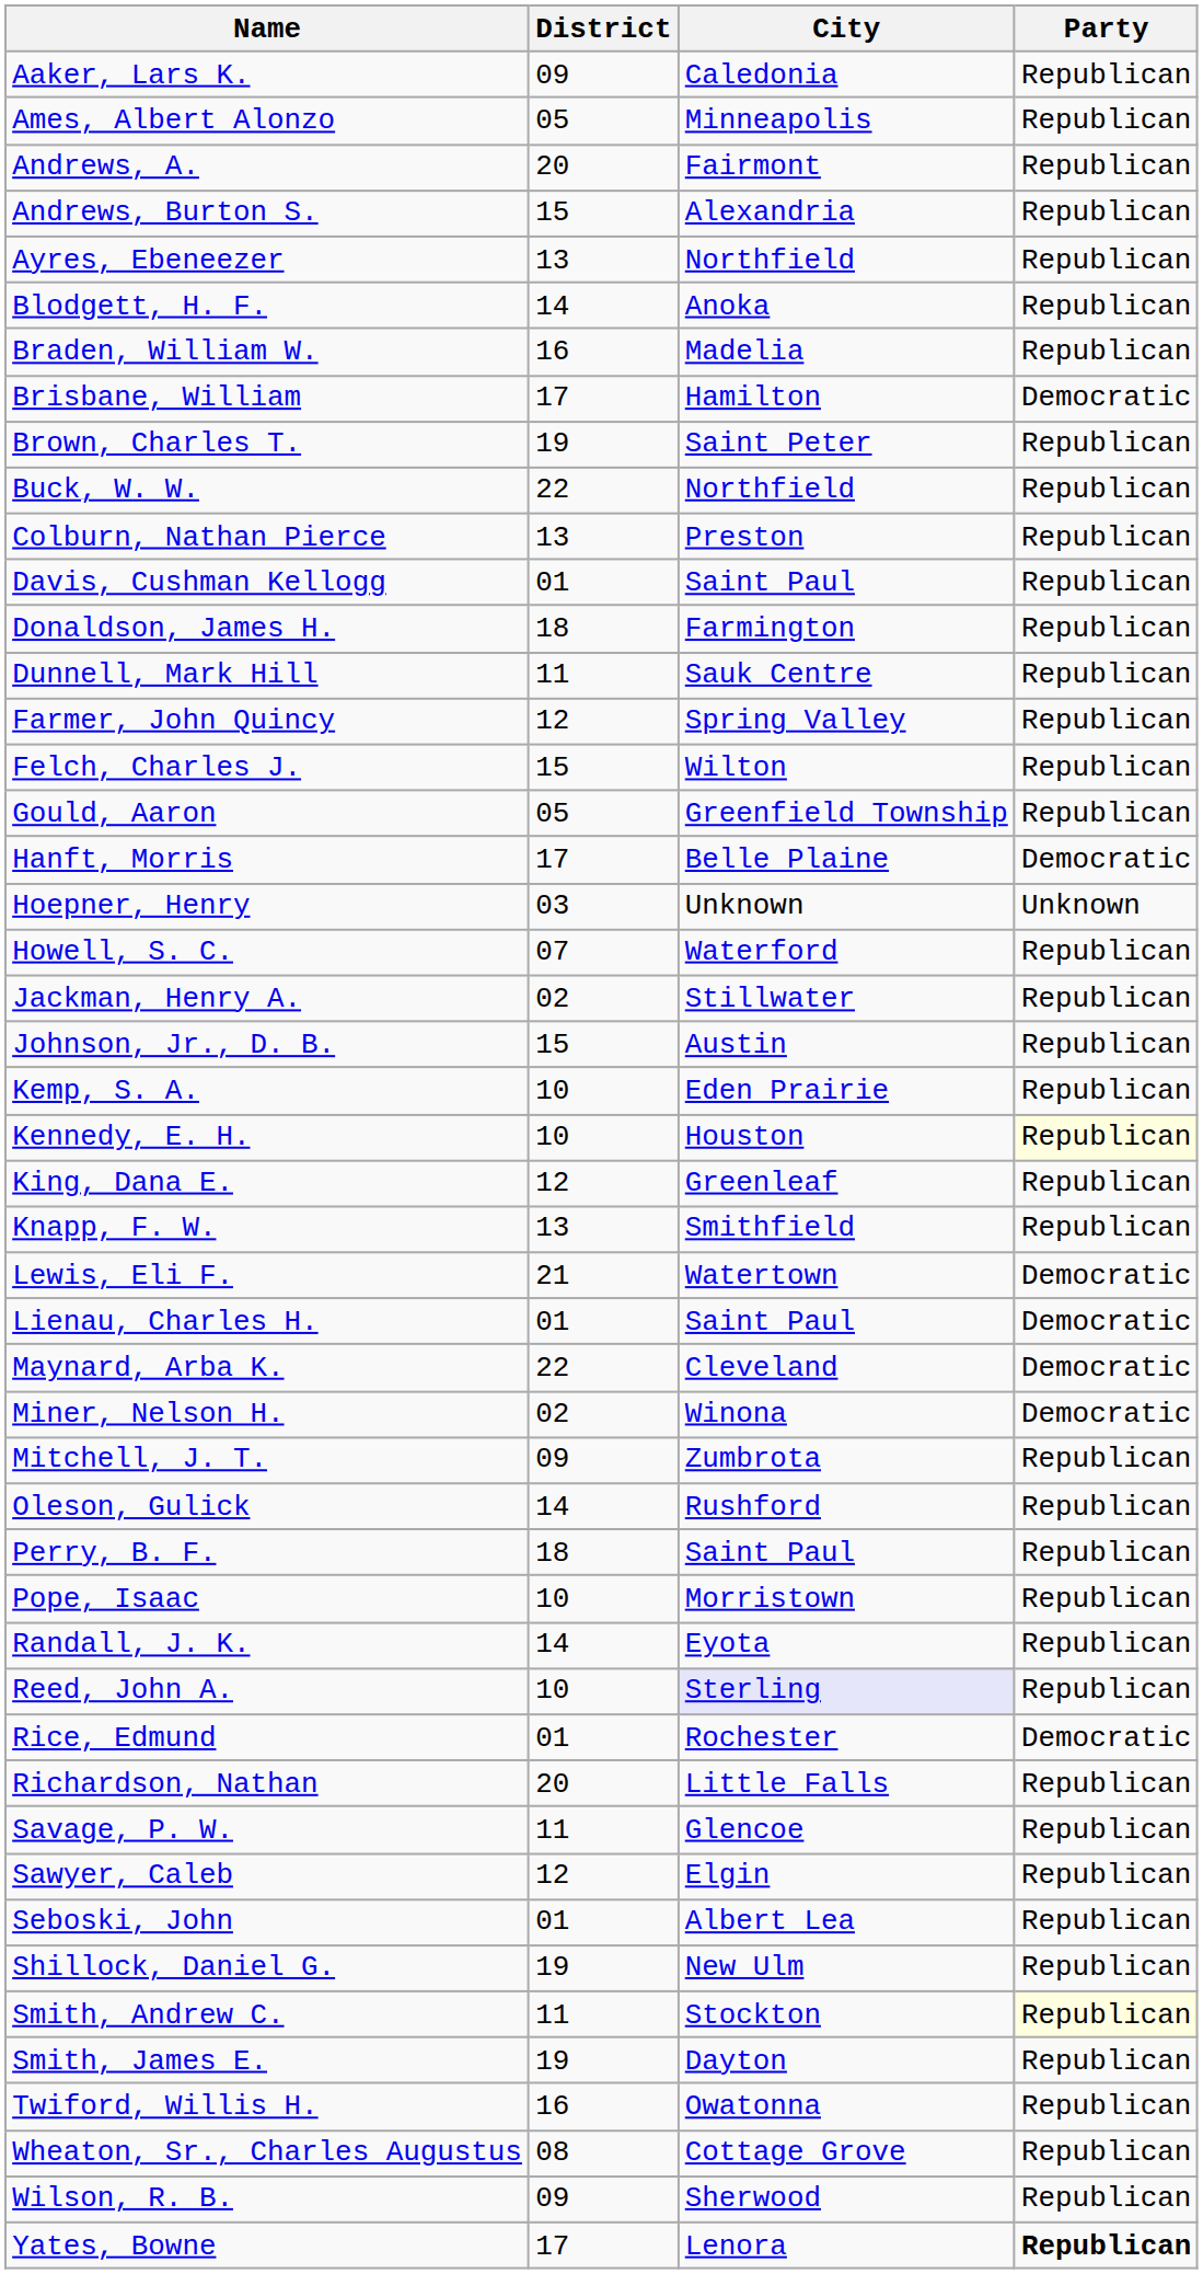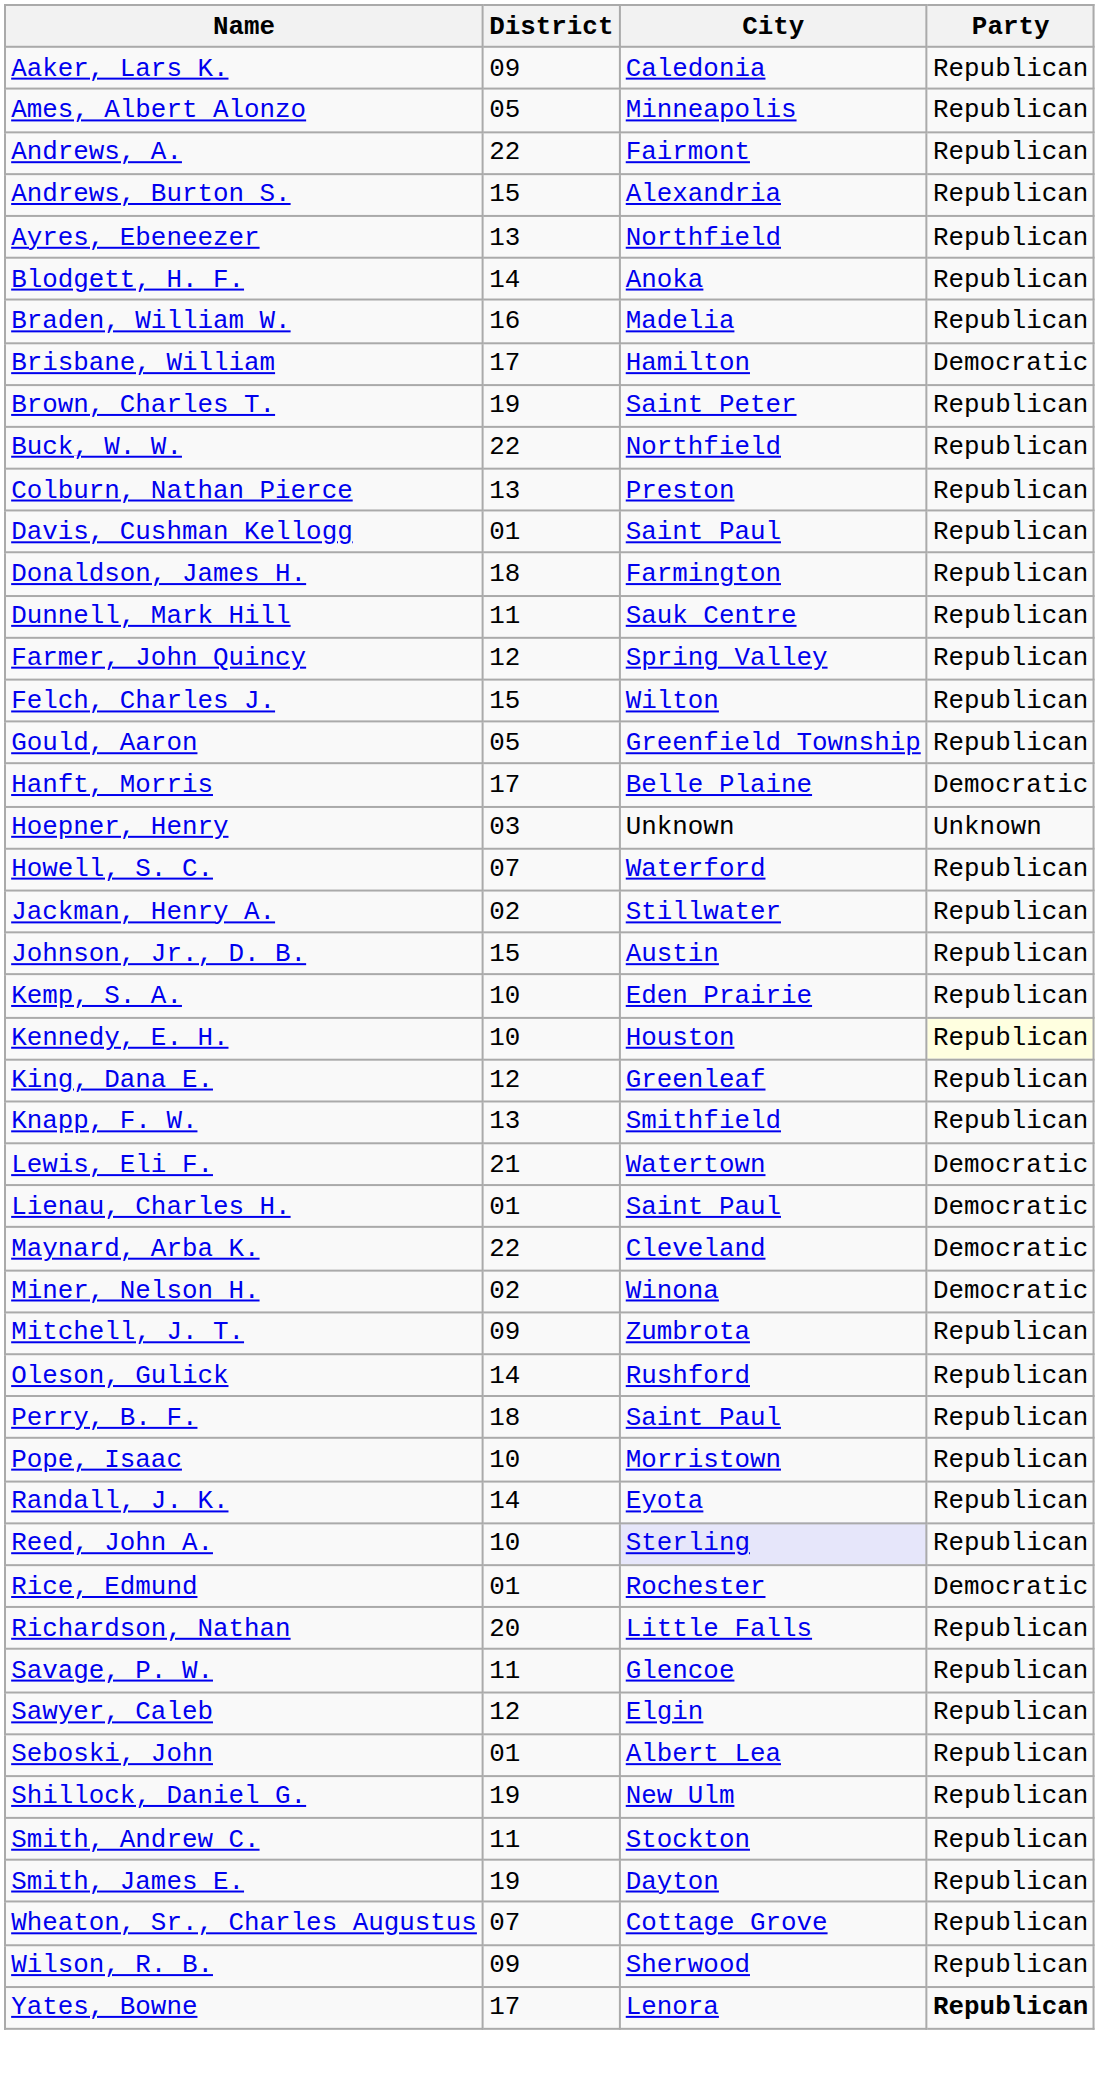Andrews, A. | District: 20 -> 22
Smith, Andrew C. | Party: lightyellow background -> no background
- row: Twiford, Willis H. | 16 | Owatonna | Republican
Wheaton, Sr., Charles Augustus | District: 08 -> 07
